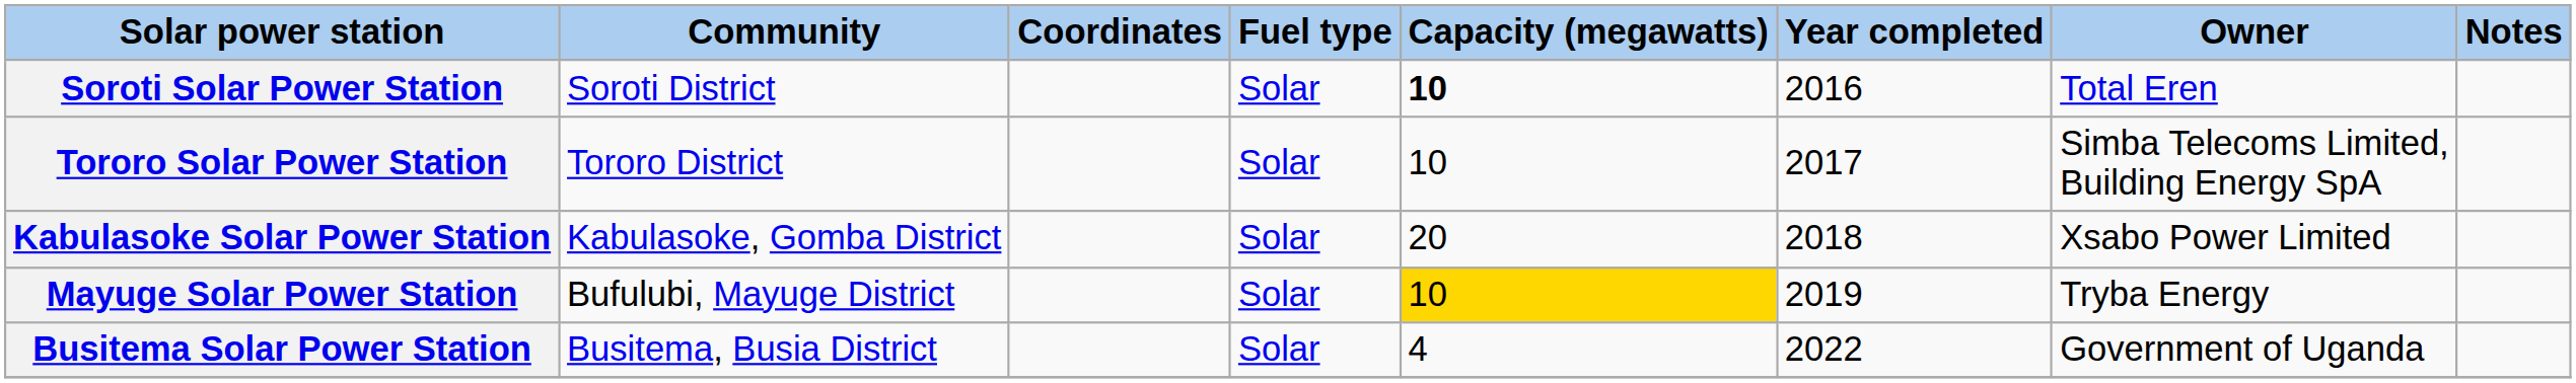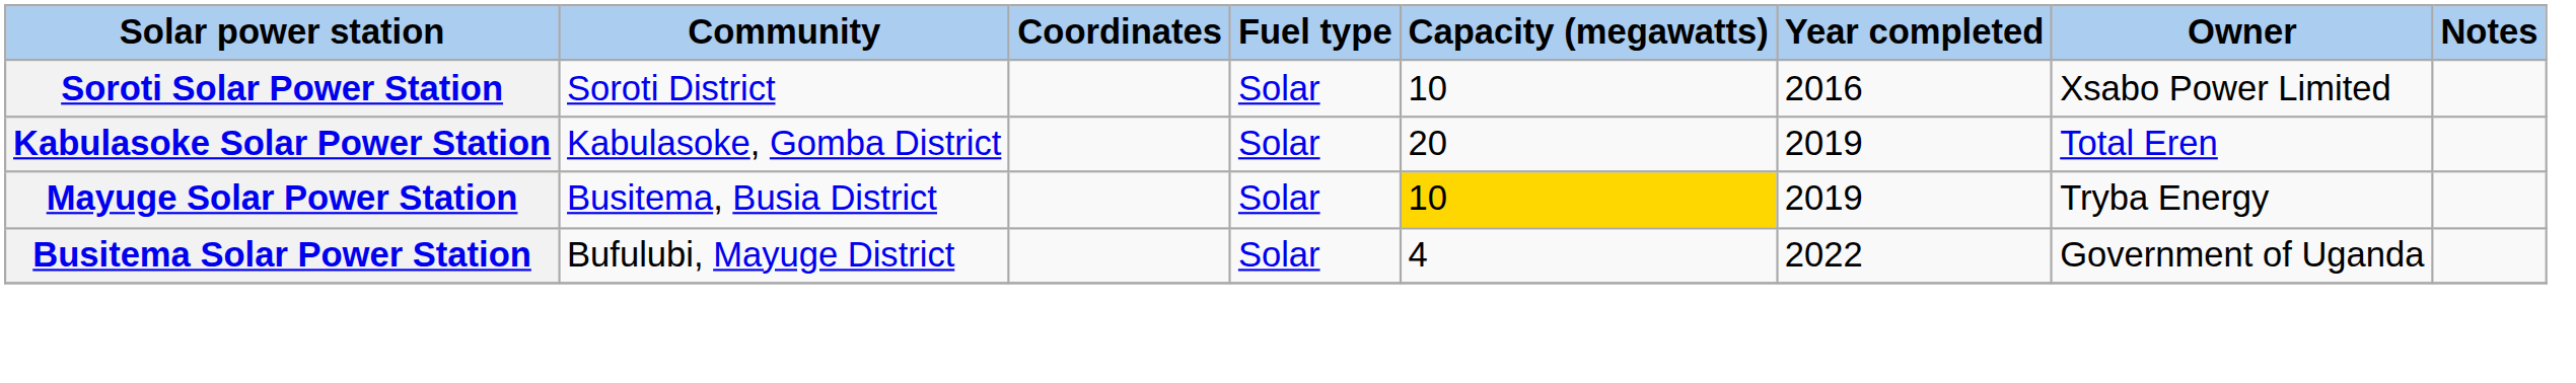Soroti Solar Power Station | Capacity (megawatts): bold -> normal
Soroti Solar Power Station | Owner: Total Eren -> Xsabo Power Limited
- row: Tororo Solar Power Station | Tororo District | Solar | 10 | 2017 | Simba Telecoms Limited, Building Energy SpA
Kabulasoke Solar Power Station | Year completed: 2018 -> 2019
Kabulasoke Solar Power Station | Owner: Xsabo Power Limited -> Total Eren
Mayuge Solar Power Station | Community: Bufulubi, Mayuge District -> Busitema, Busia District
Busitema Solar Power Station | Community: Busitema, Busia District -> Bufulubi, Mayuge District
